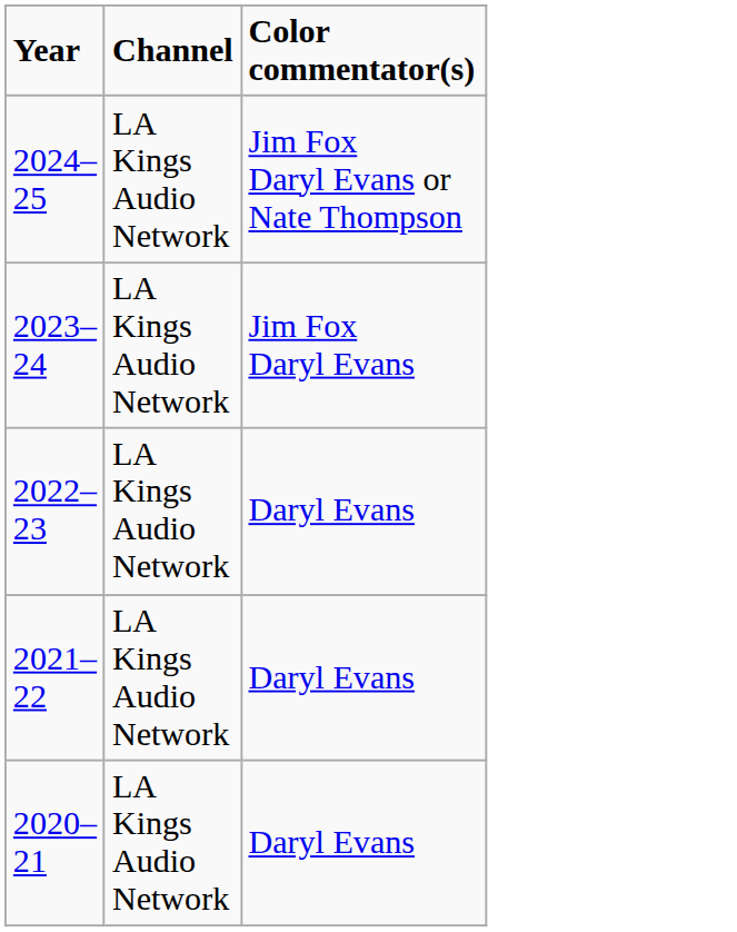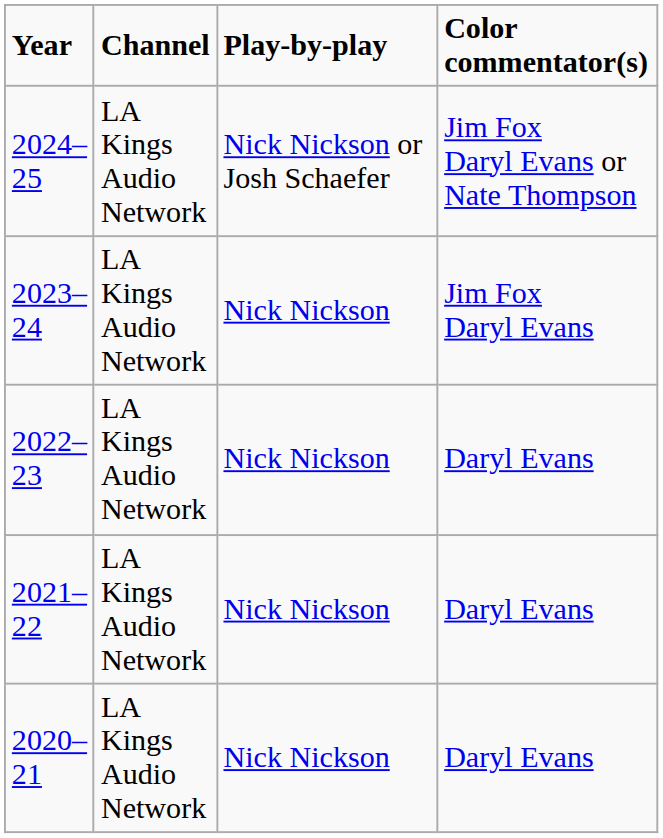+ column: Play-by-play | Nick Nickson or Josh Schaefer | Nick Nickson | Nick Nickson | Nick Nickson | Nick Nickson
